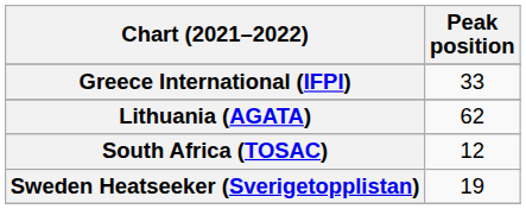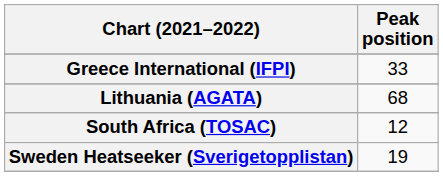Lithuania (AGATA) | Peak position: 62 -> 68
